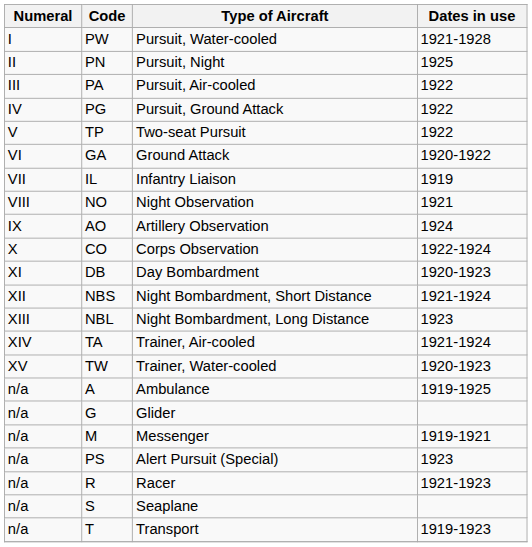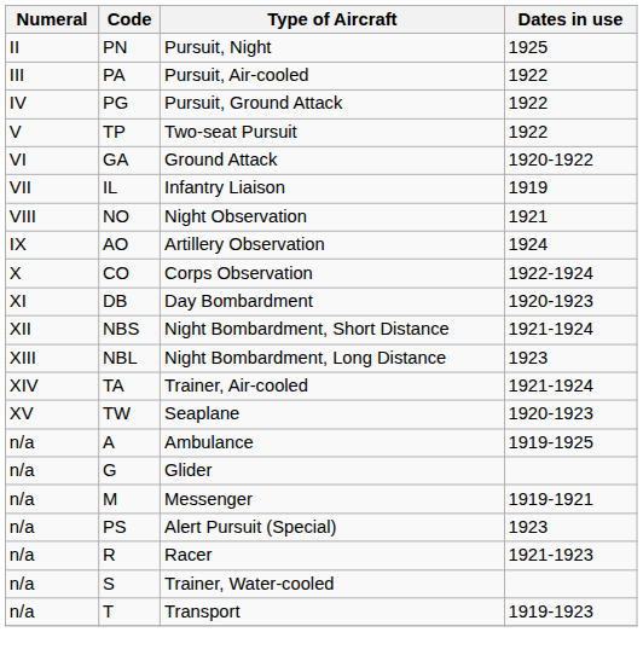- row: I | PW | Pursuit, Water-cooled | 1921-1928
TW | Type of Aircraft: Trainer, Water-cooled -> Seaplane
S | Type of Aircraft: Seaplane -> Trainer, Water-cooled
